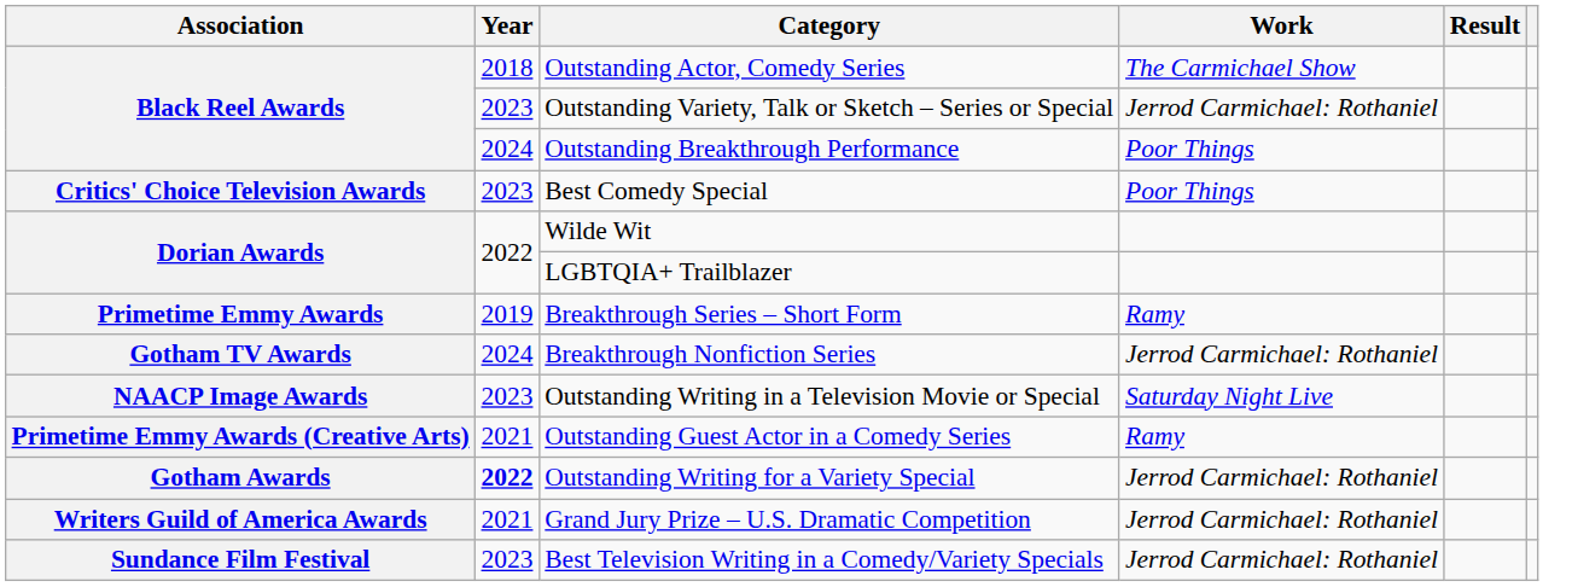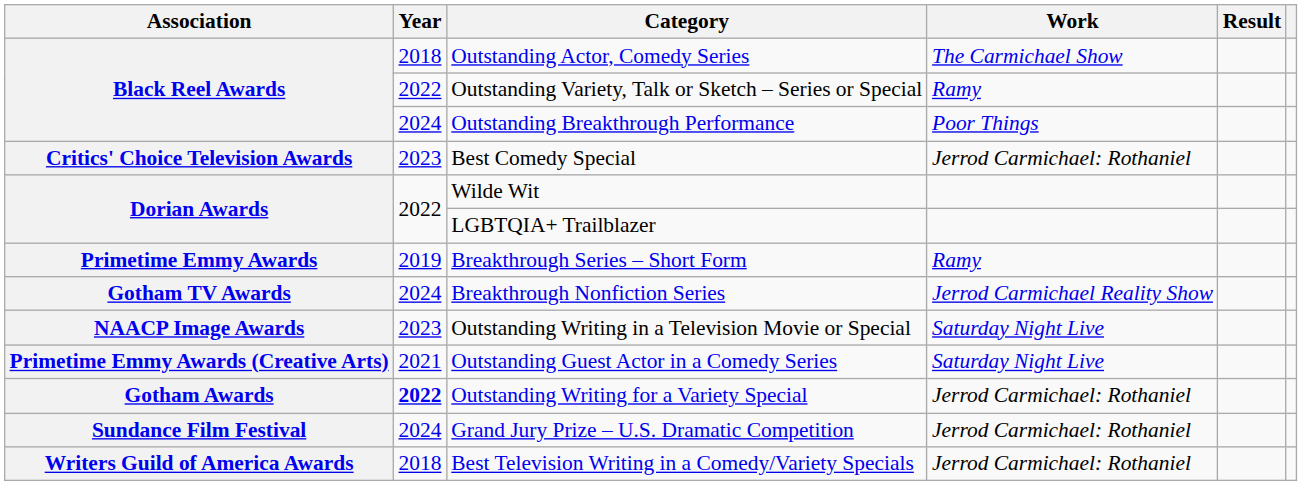Outstanding Variety, Talk or Sketch – Series or Special | Year: 2023 -> 2022
Outstanding Variety, Talk or Sketch – Series or Special | Work: Jerrod Carmichael: Rothaniel -> Ramy
Best Comedy Special | Work: Poor Things -> Jerrod Carmichael: Rothaniel
Breakthrough Nonfiction Series | Work: Jerrod Carmichael: Rothaniel -> Jerrod Carmichael Reality Show
Outstanding Guest Actor in a Comedy Series | Work: Ramy -> Saturday Night Live
Grand Jury Prize – U.S. Dramatic Competition | Association: Writers Guild of America Awards -> Sundance Film Festival
Grand Jury Prize – U.S. Dramatic Competition | Year: 2021 -> 2024
Best Television Writing in a Comedy/Variety Specials | Association: Sundance Film Festival -> Writers Guild of America Awards
Best Television Writing in a Comedy/Variety Specials | Year: 2023 -> 2018
